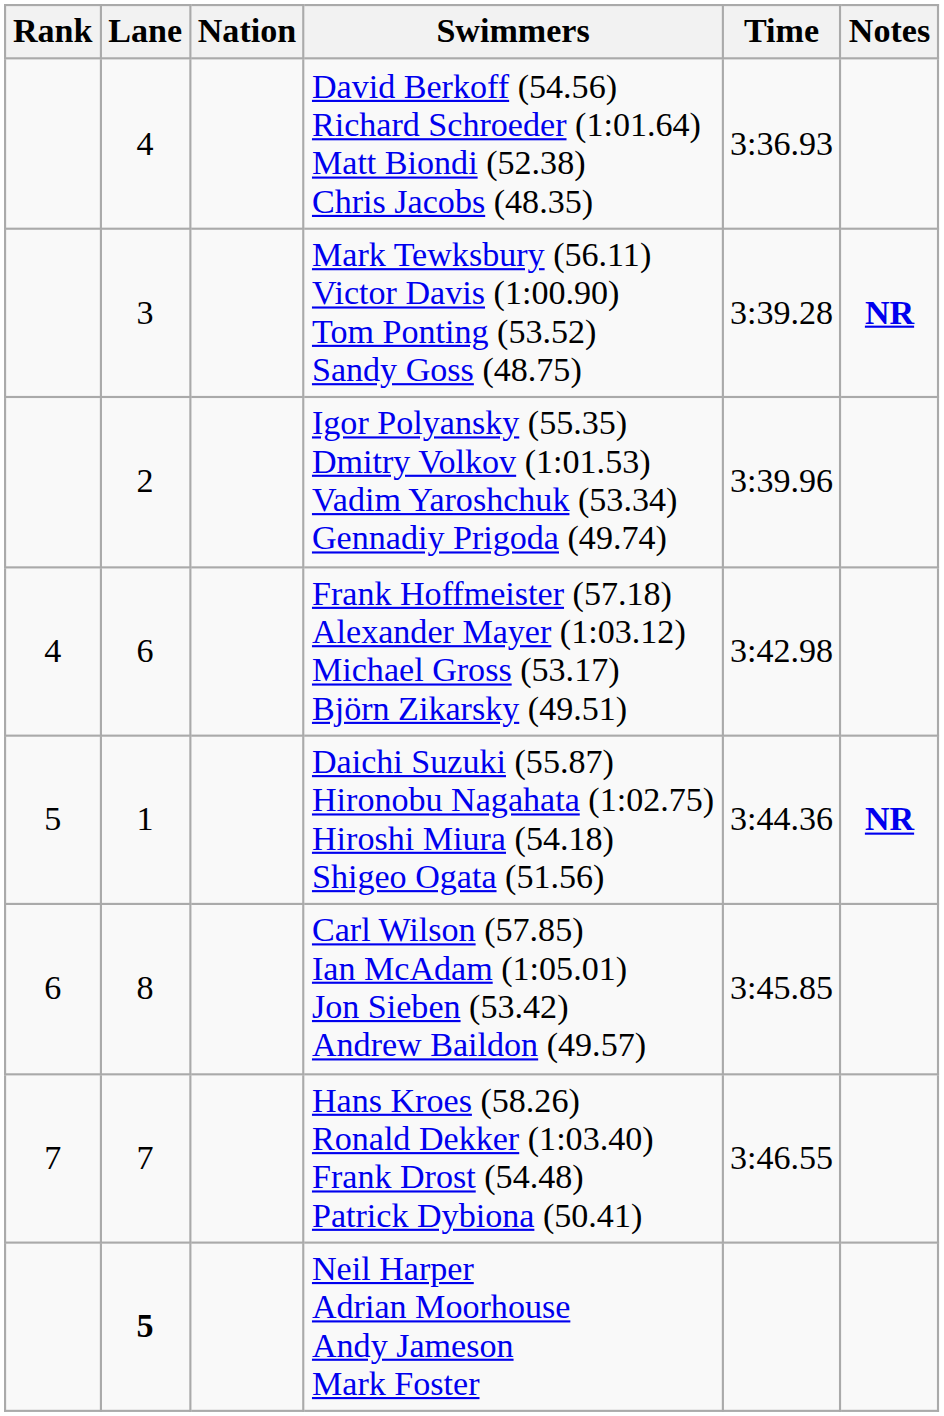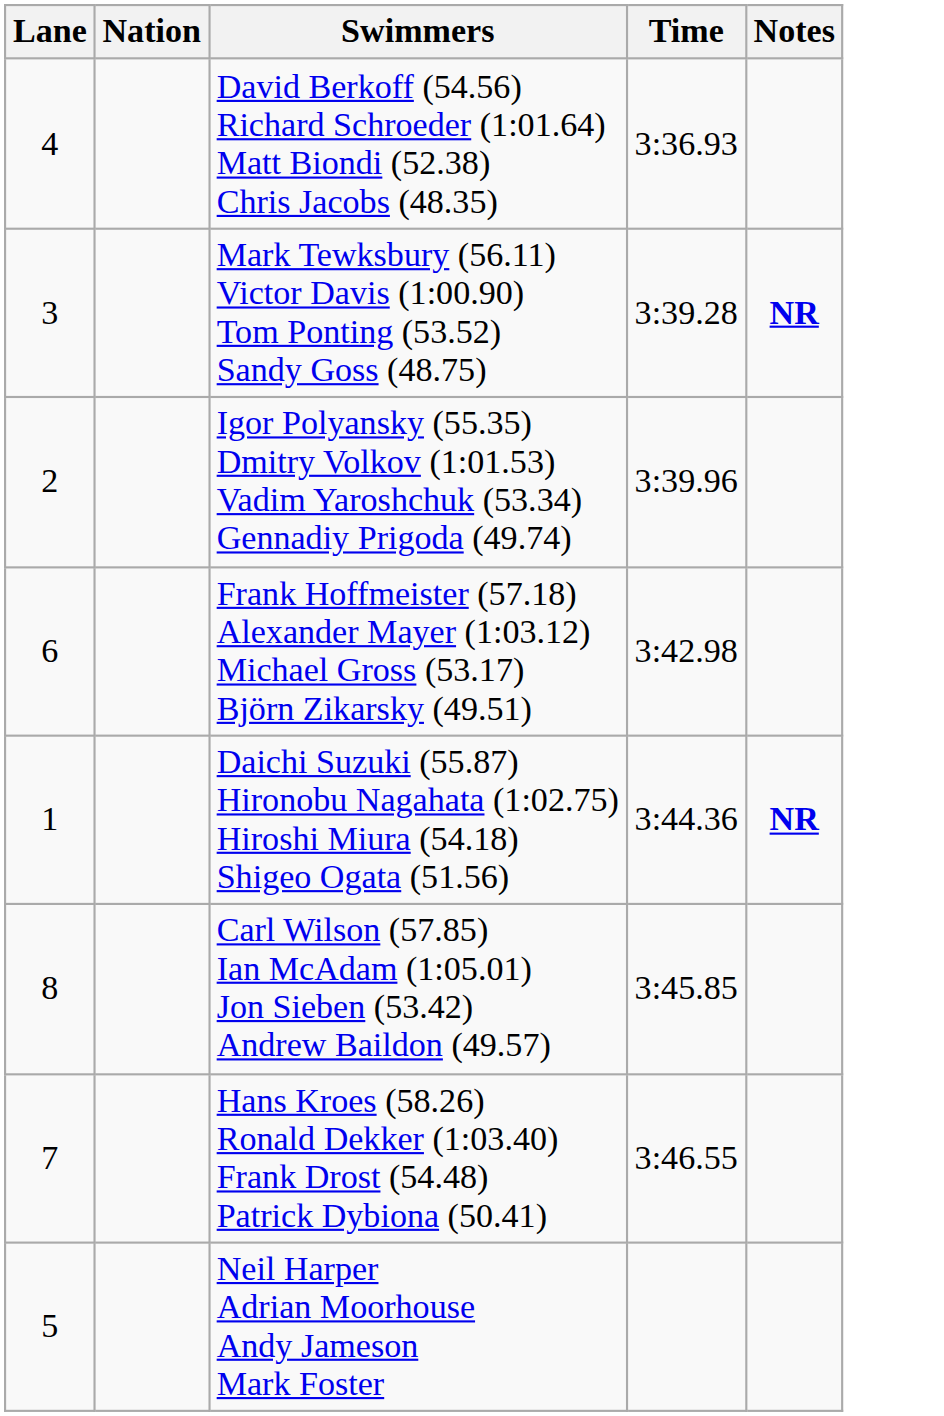- column: Rank | 4 | 5 | 6 | 7
Neil Harper Adrian Moorhouse Andy Jameson Mark Foster | Lane: bold -> normal
